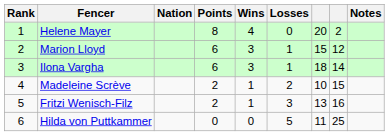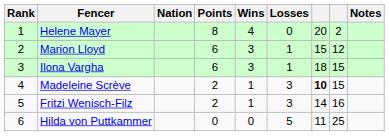Ilona Vargha | column 8: 14 -> 15
Madeleine Scrève | Losses: 2 -> 3
Madeleine Scrève | column 7: normal -> bold
Fritzi Wenisch-Filz | column 7: 13 -> 14
